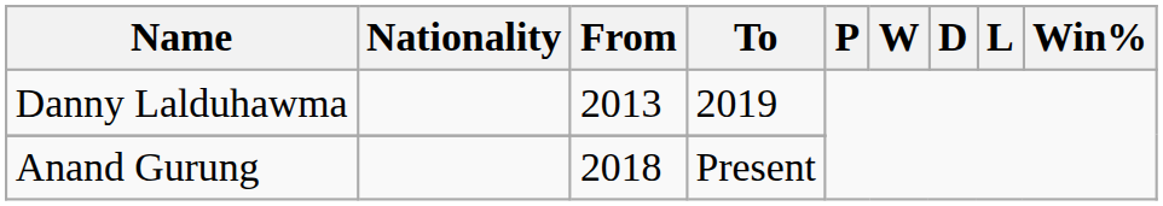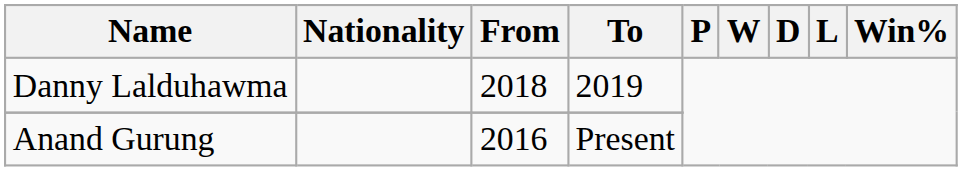Danny Lalduhawma | From: 2013 -> 2018
Anand Gurung | From: 2018 -> 2016
